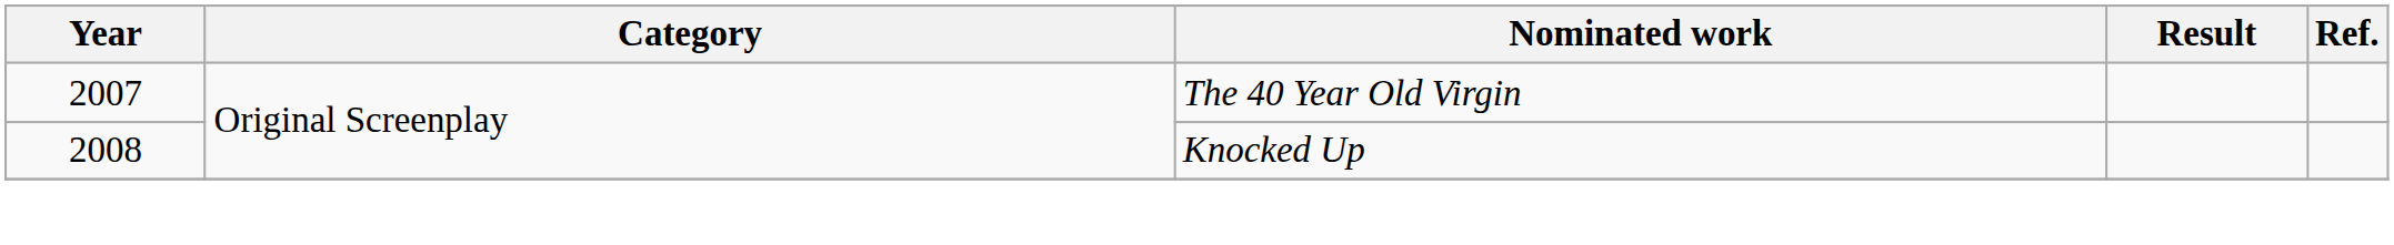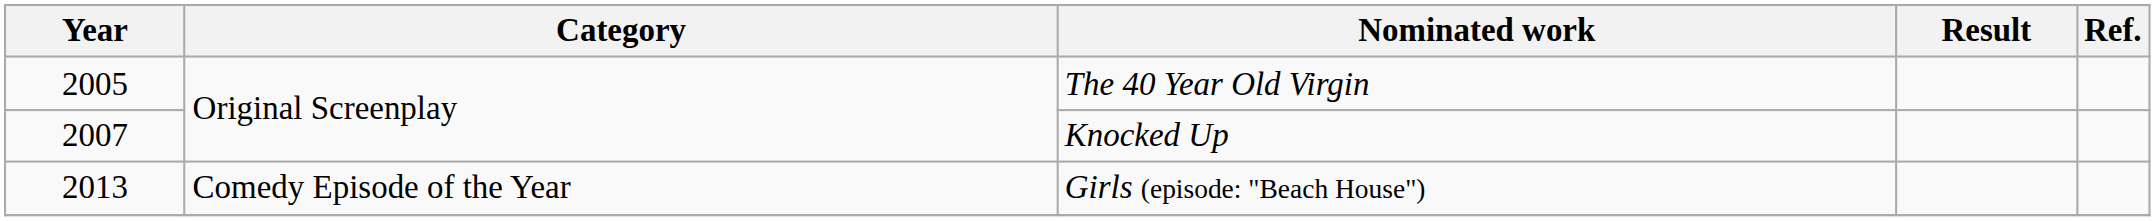The 40 Year Old Virgin | Year: 2007 -> 2005
Knocked Up | Year: 2008 -> 2007
+ row: 2013 | Comedy Episode of the Year | Girls (episode: "Beach House")
